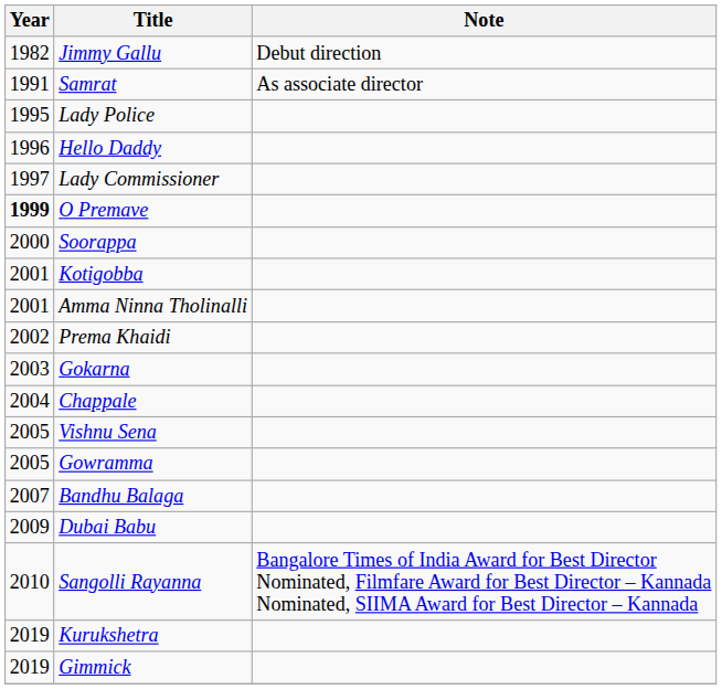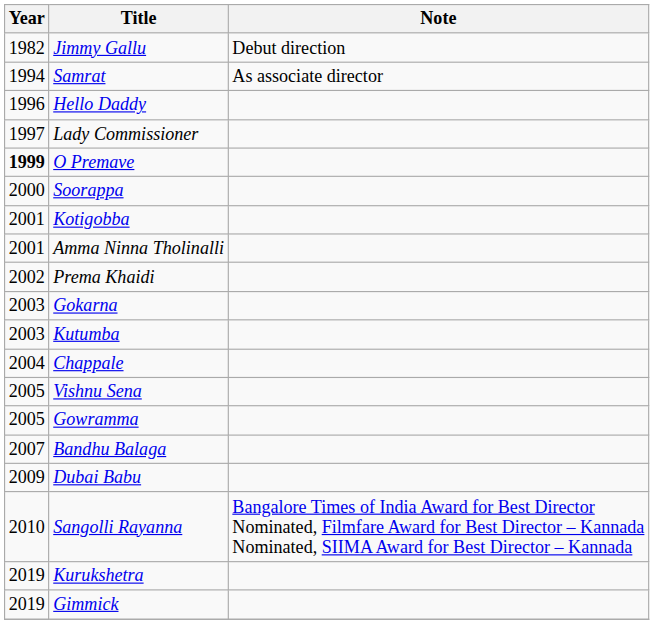Samrat | Year: 1991 -> 1994
- row: 1995 | Lady Police
+ row: 2003 | Kutumba
